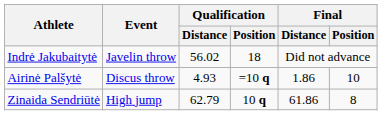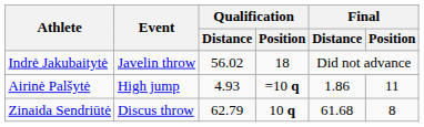Airinė Palšytė | Event: Discus throw -> High jump
Airinė Palšytė | Final / Position: 10 -> 11
Zinaida Sendriūtė | Event: High jump -> Discus throw
Zinaida Sendriūtė | Final / Distance: 61.86 -> 61.68
